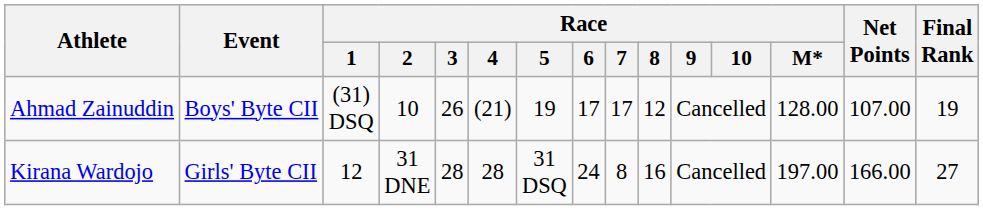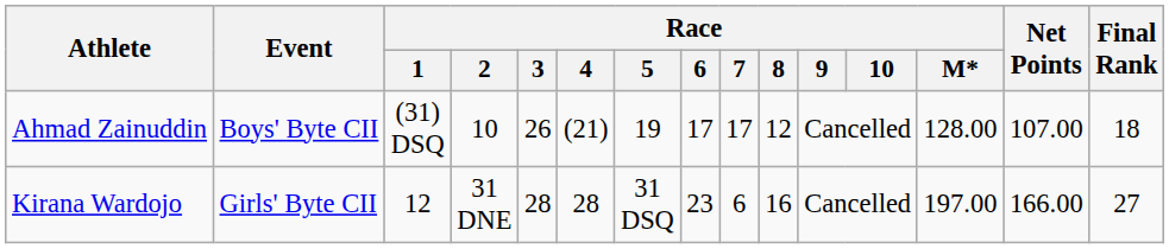Ahmad Zainuddin | Final Rank: 19 -> 18
Kirana Wardojo | Race / 6: 24 -> 23
Kirana Wardojo | Race / 7: 8 -> 6
